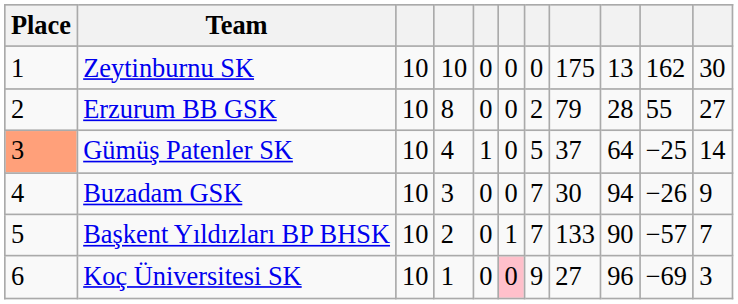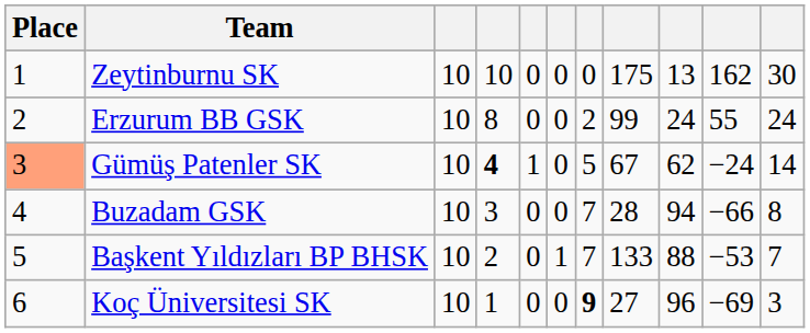Erzurum BB GSK | column 8: 79 -> 99
Erzurum BB GSK | column 9: 28 -> 24
Erzurum BB GSK | column 11: 27 -> 24
Gümüş Patenler SK | column 4: normal -> bold
Gümüş Patenler SK | column 8: 37 -> 67
Gümüş Patenler SK | column 9: 64 -> 62
Gümüş Patenler SK | column 10: −25 -> −24
Buzadam GSK | column 8: 30 -> 28
Buzadam GSK | column 10: −26 -> −66
Buzadam GSK | column 11: 9 -> 8
Başkent Yıldızları BP BHSK | column 9: 90 -> 88
Başkent Yıldızları BP BHSK | column 10: −57 -> −53
Koç Üniversitesi SK | column 6: pink background -> no background
Koç Üniversitesi SK | column 7: normal -> bold
